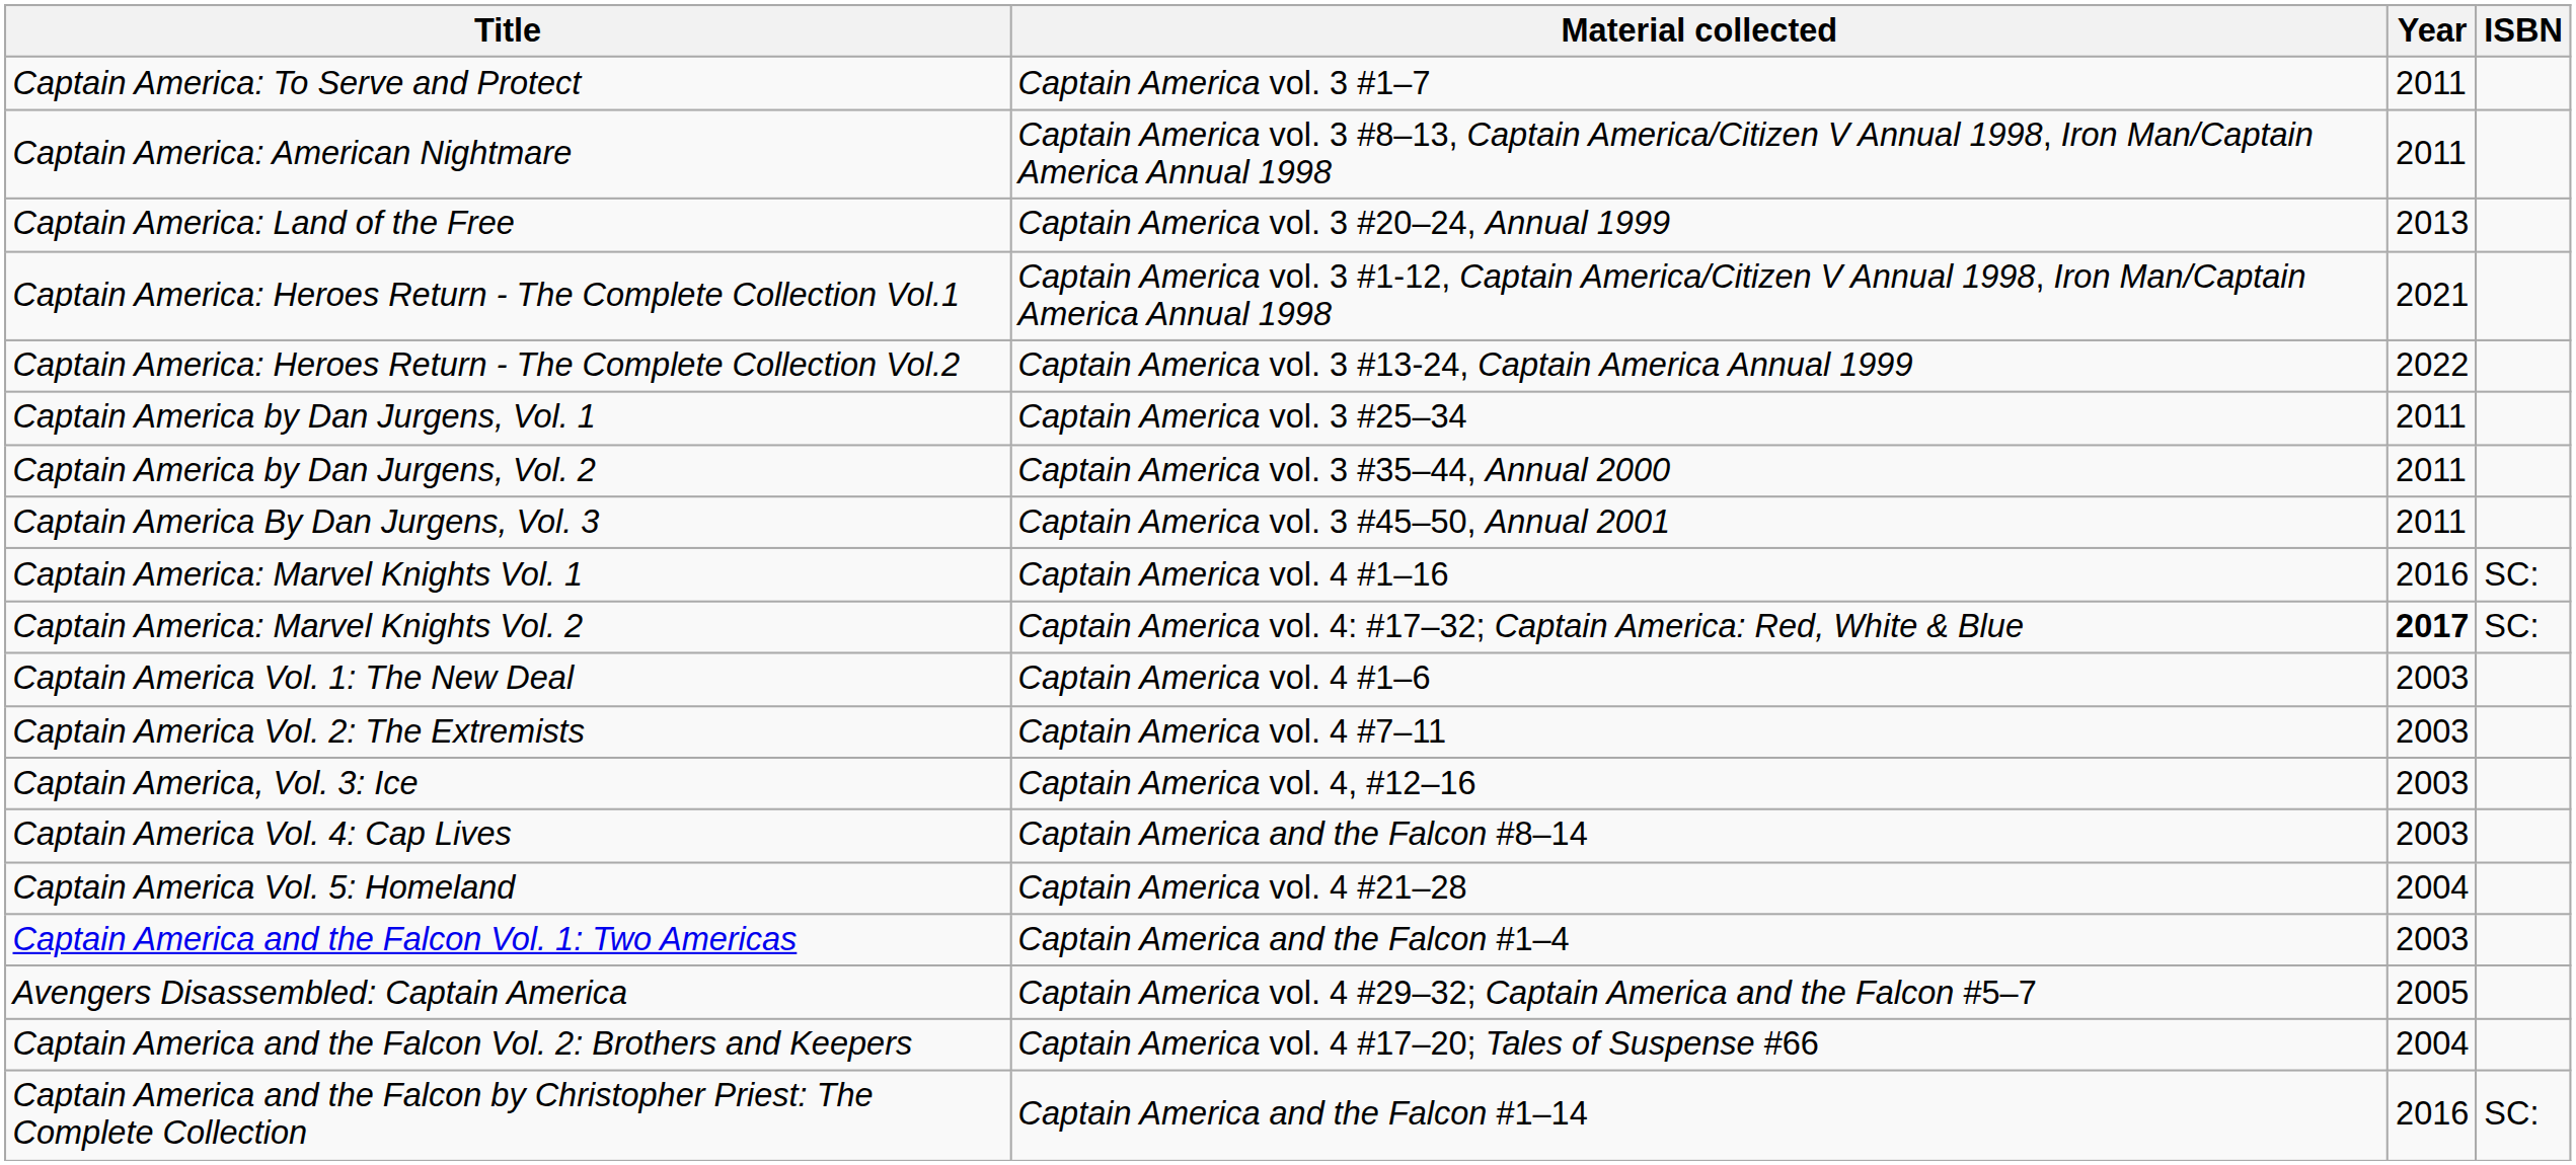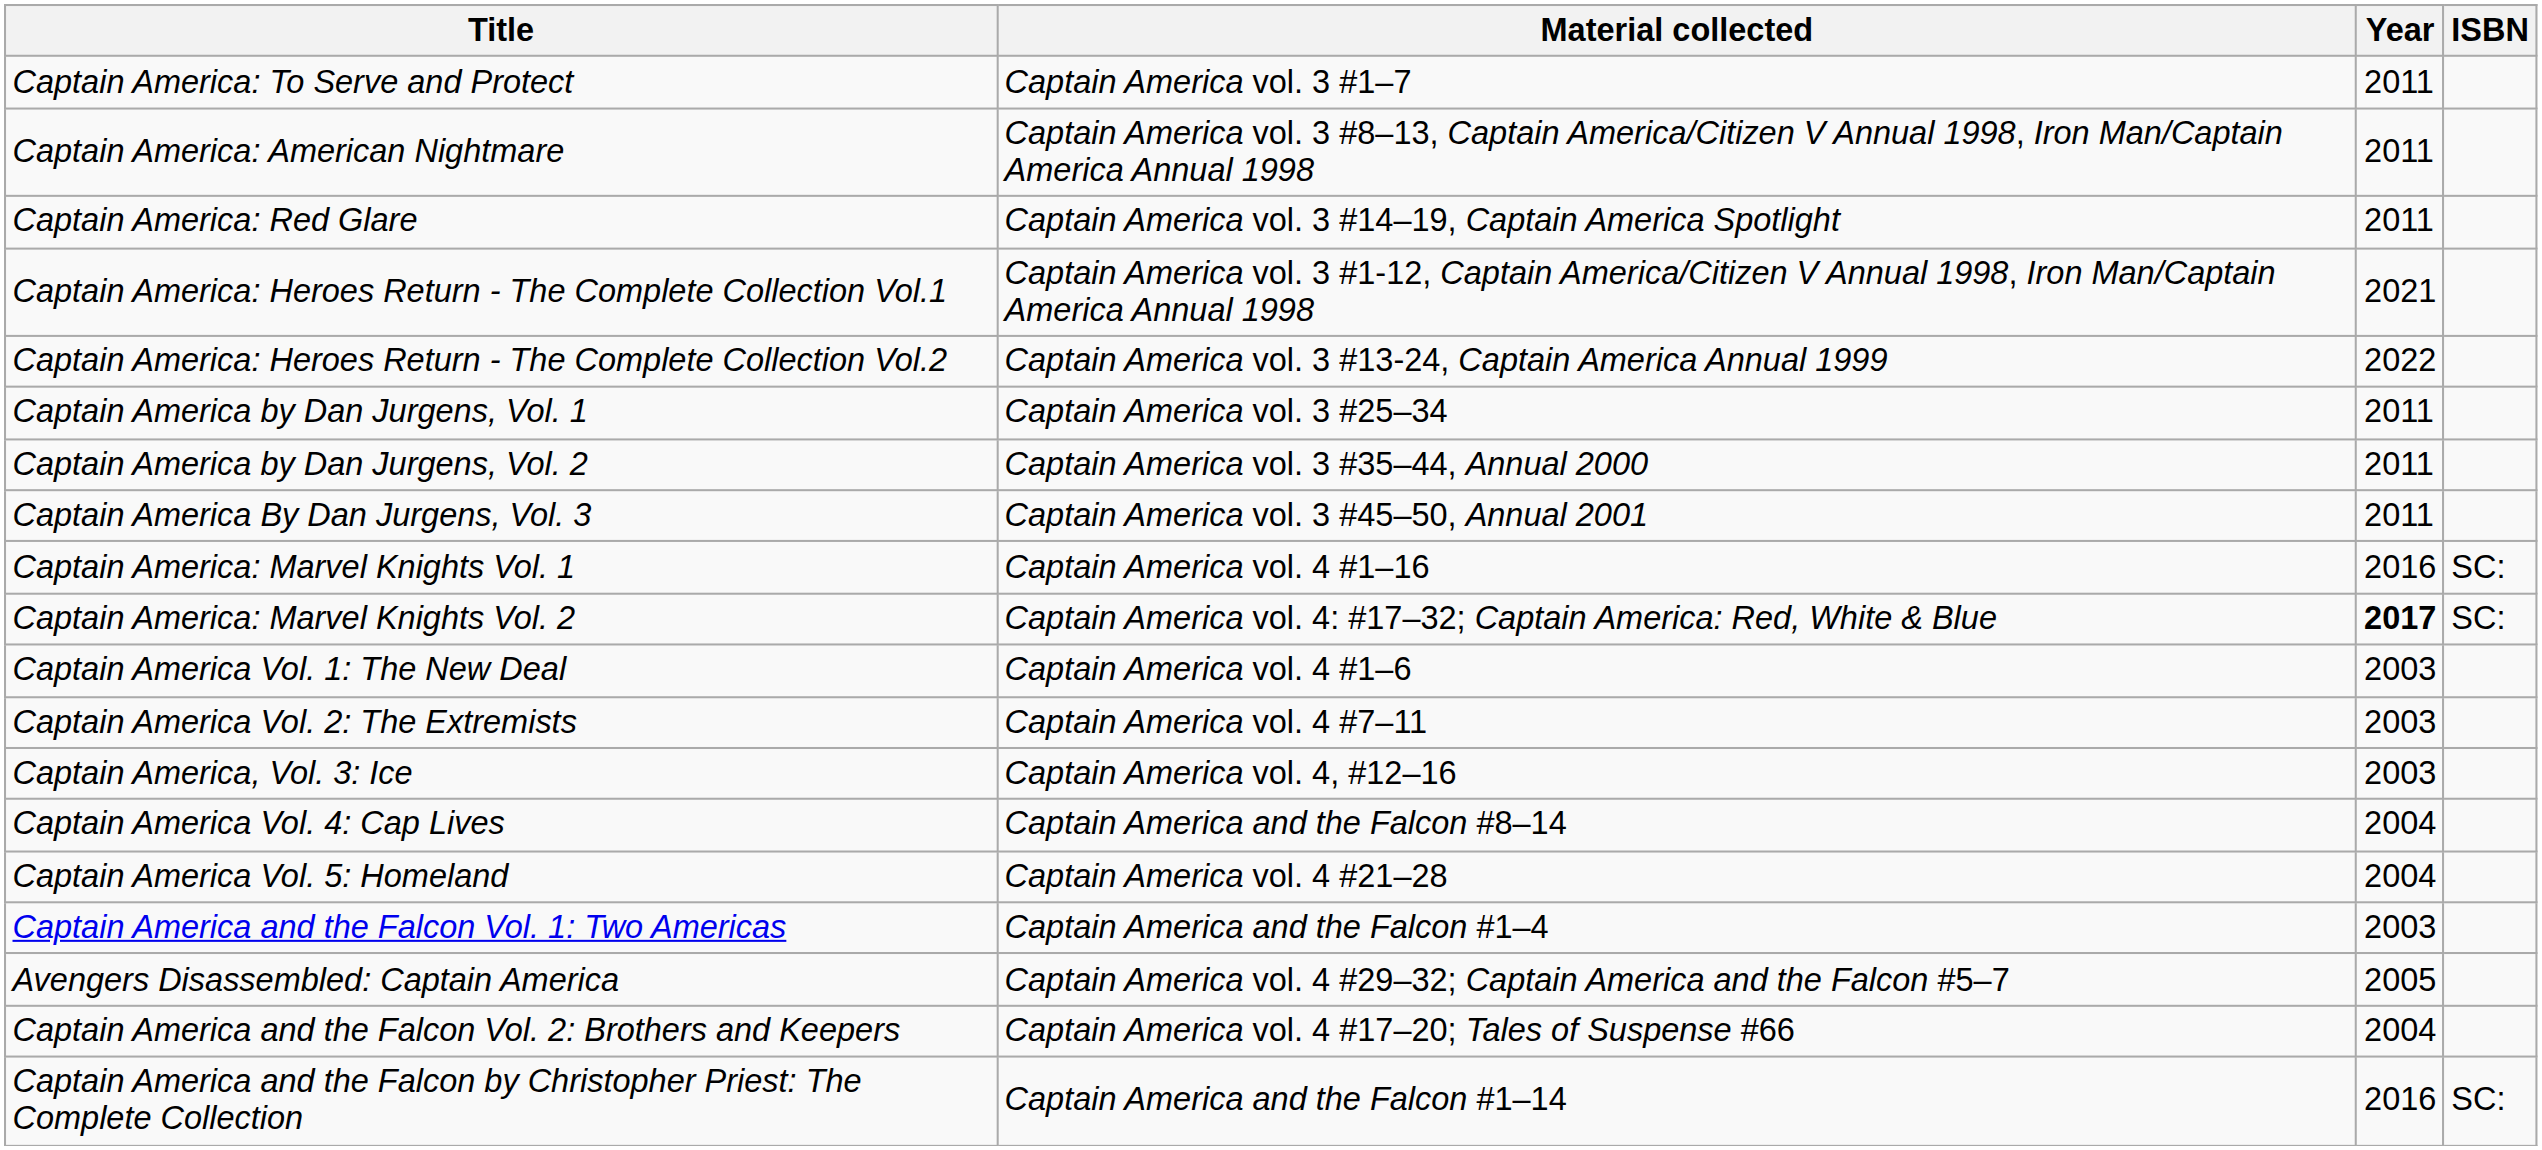+ row: Captain America: Red Glare | Captain America vol. 3 #14–19, Captain America Spotlight | 2011
- row: Captain America: Land of the Free | Captain America vol. 3 #20–24, Annual 1999 | 2013
Captain America Vol. 4: Cap Lives | Year: 2003 -> 2004
